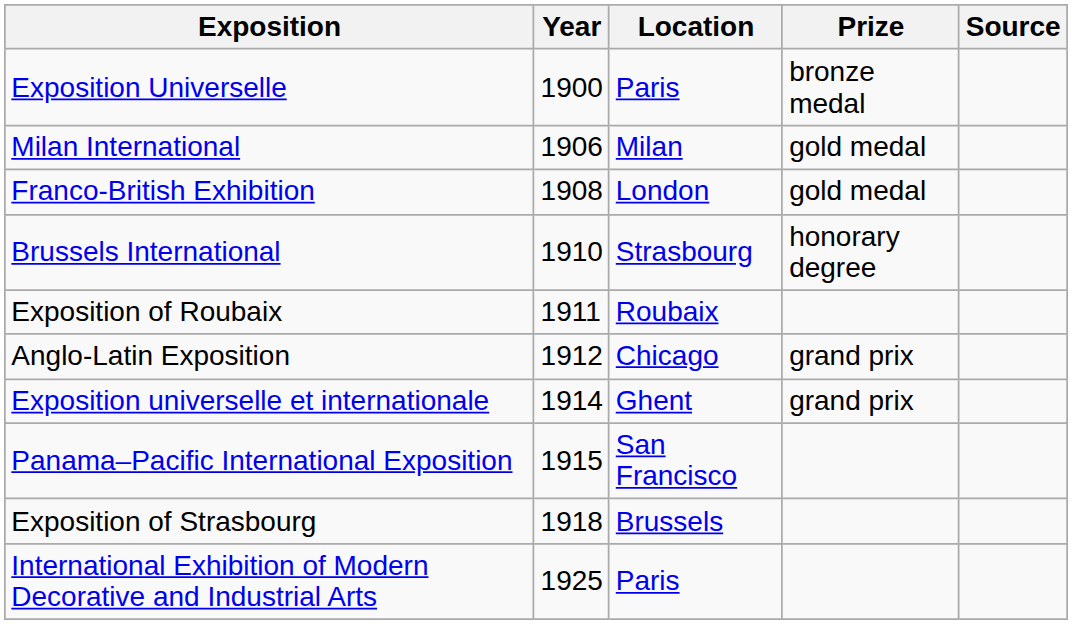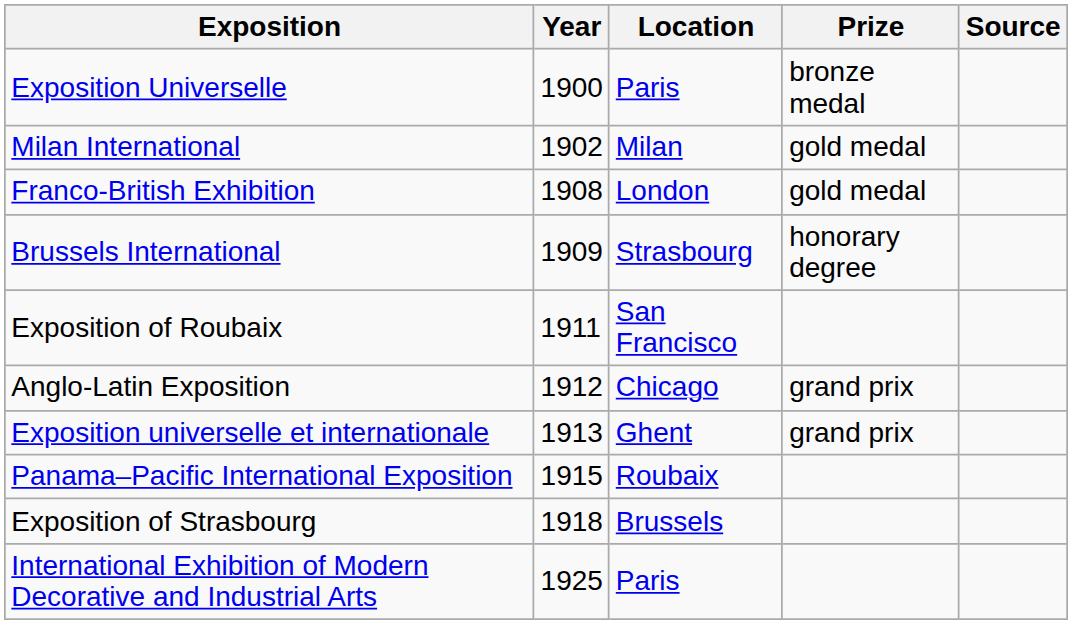Milan International | Year: 1906 -> 1902
Brussels International | Year: 1910 -> 1909
Exposition of Roubaix | Location: Roubaix -> San Francisco
Exposition universelle et internationale | Year: 1914 -> 1913
Panama–Pacific International Exposition | Location: San Francisco -> Roubaix
